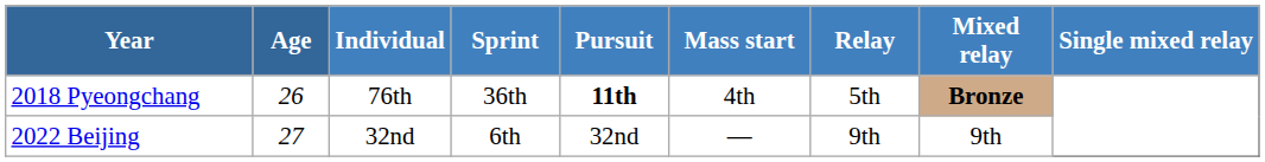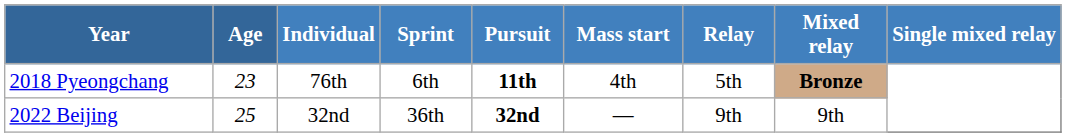2018 Pyeongchang | Age: 26 -> 23
2018 Pyeongchang | Sprint: 36th -> 6th
2022 Beijing | Age: 27 -> 25
2022 Beijing | Sprint: 6th -> 36th
2022 Beijing | Pursuit: normal -> bold
